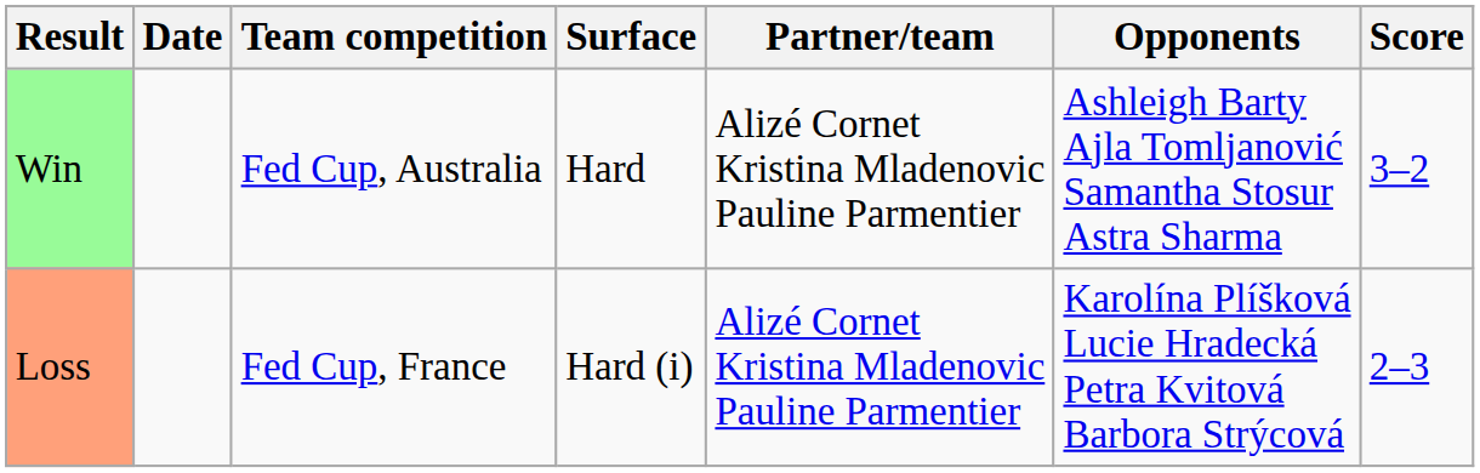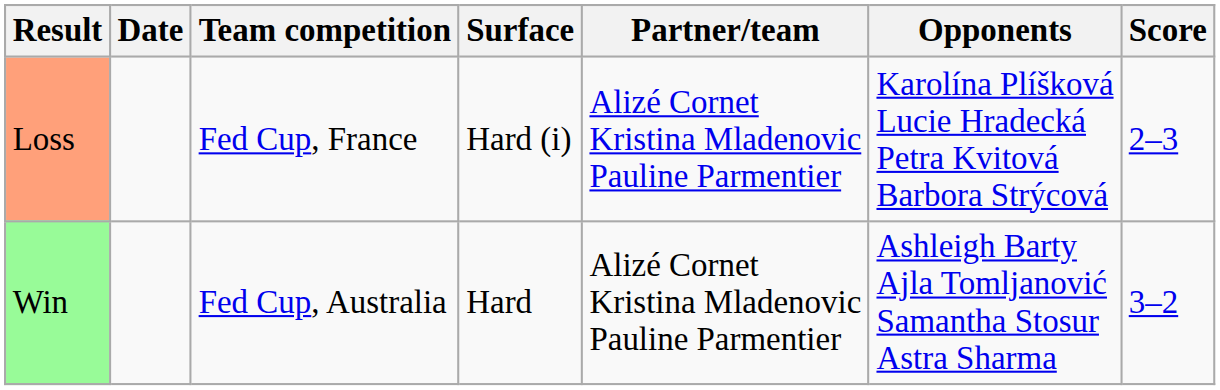rows swapped: Loss <-> Win
